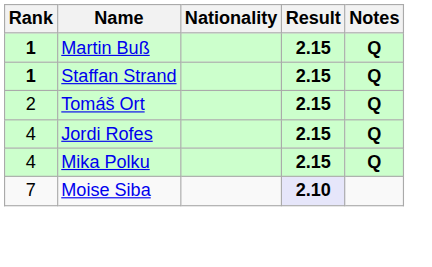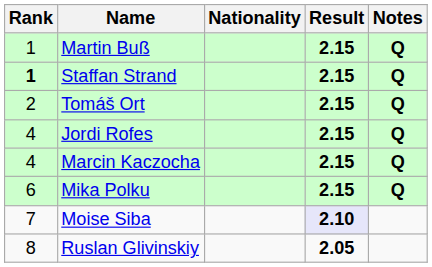Martin Buß | Rank: bold -> normal
+ row: 4 | Marcin Kaczocha | 2.15 | Q
Mika Polku | Rank: 4 -> 6
+ row: 8 | Ruslan Glivinskiy | 2.05
